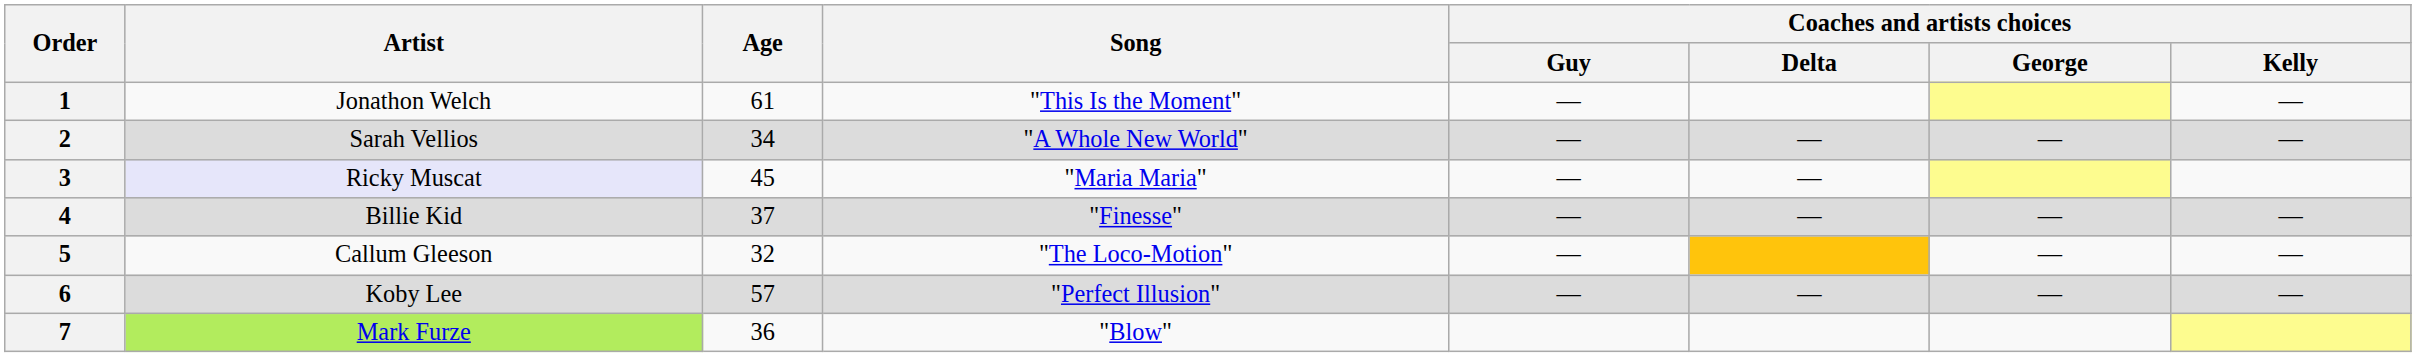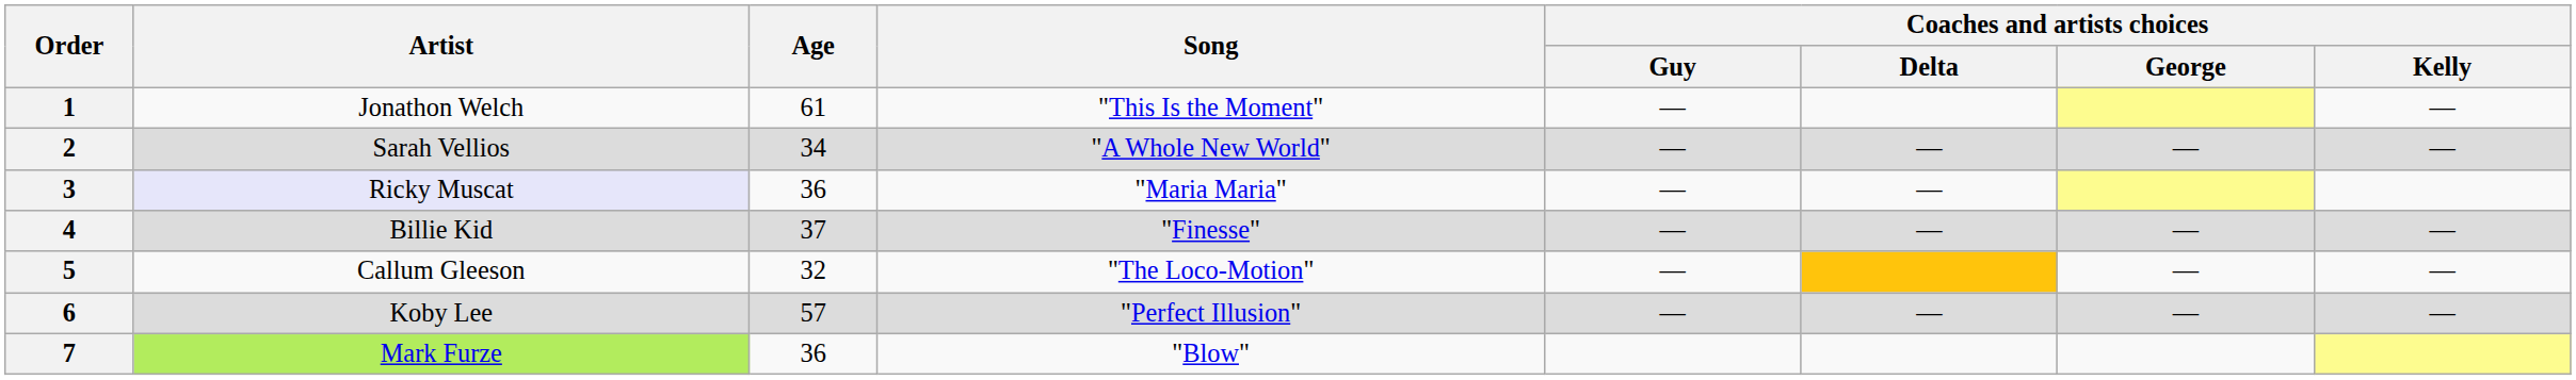3 | Age: 45 -> 36
